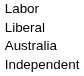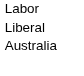- row: Independent
